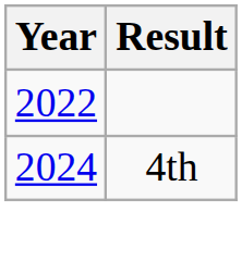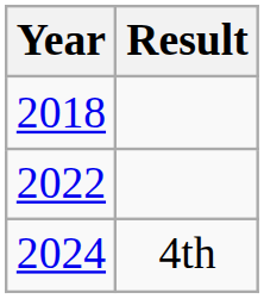+ row: 2018
